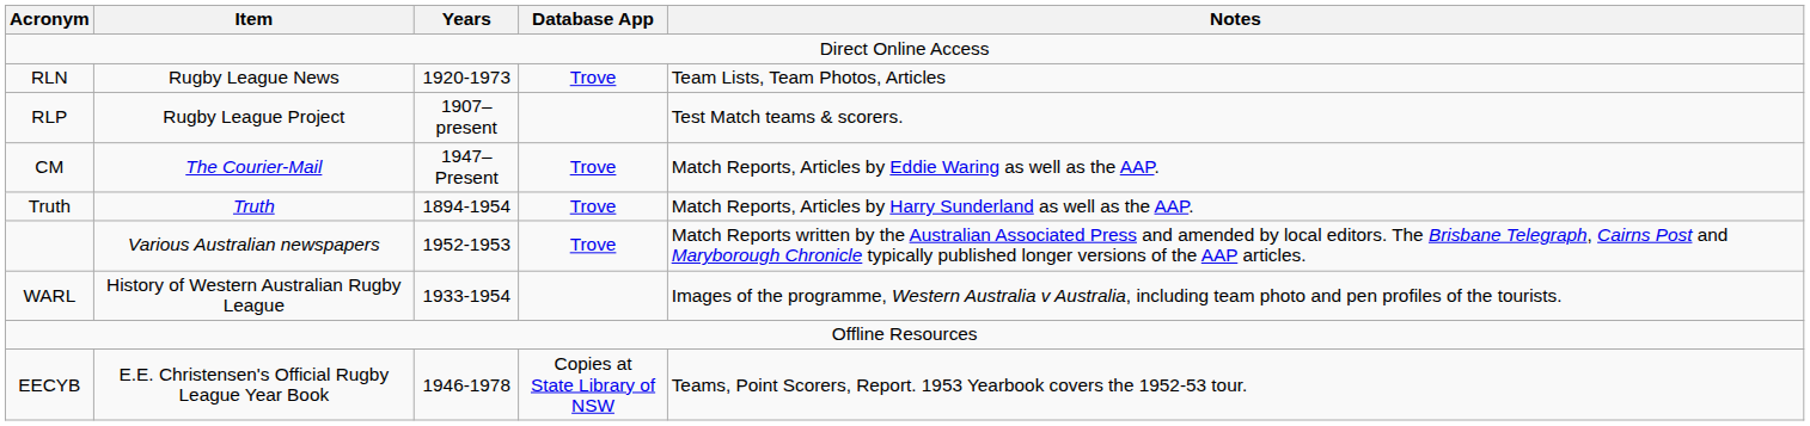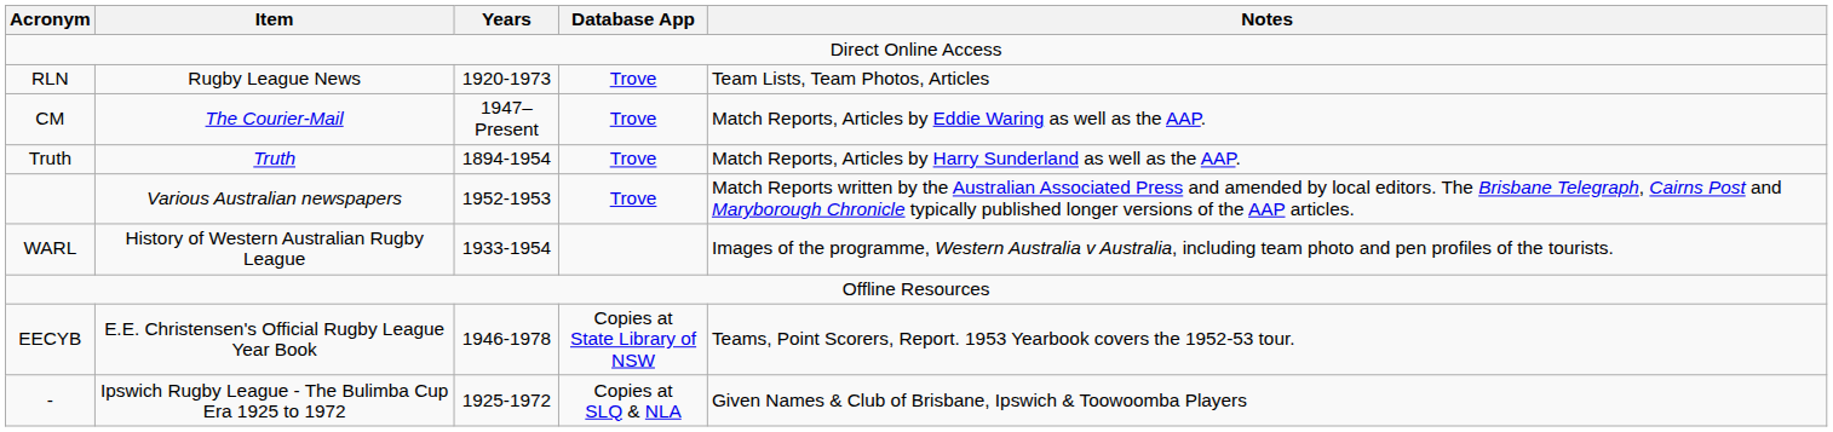- row: RLP | Rugby League Project | 1907–present | Test Match teams & scorers.
+ row: - | Ipswich Rugby League - The Bulimba Cup Era 1925 to 1972 | 1925-1972 | Copies at SLQ & NLA | Given Names & Club of Brisbane, Ipswich & Toowoomba Players
